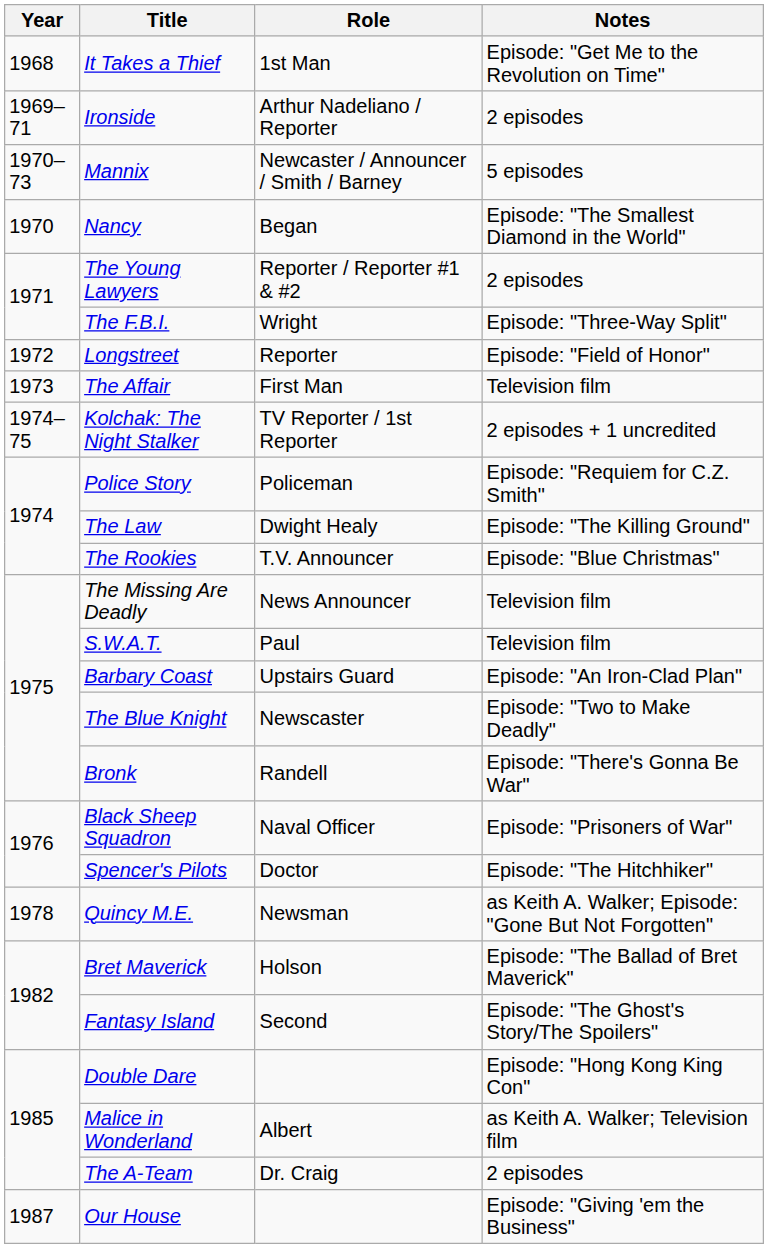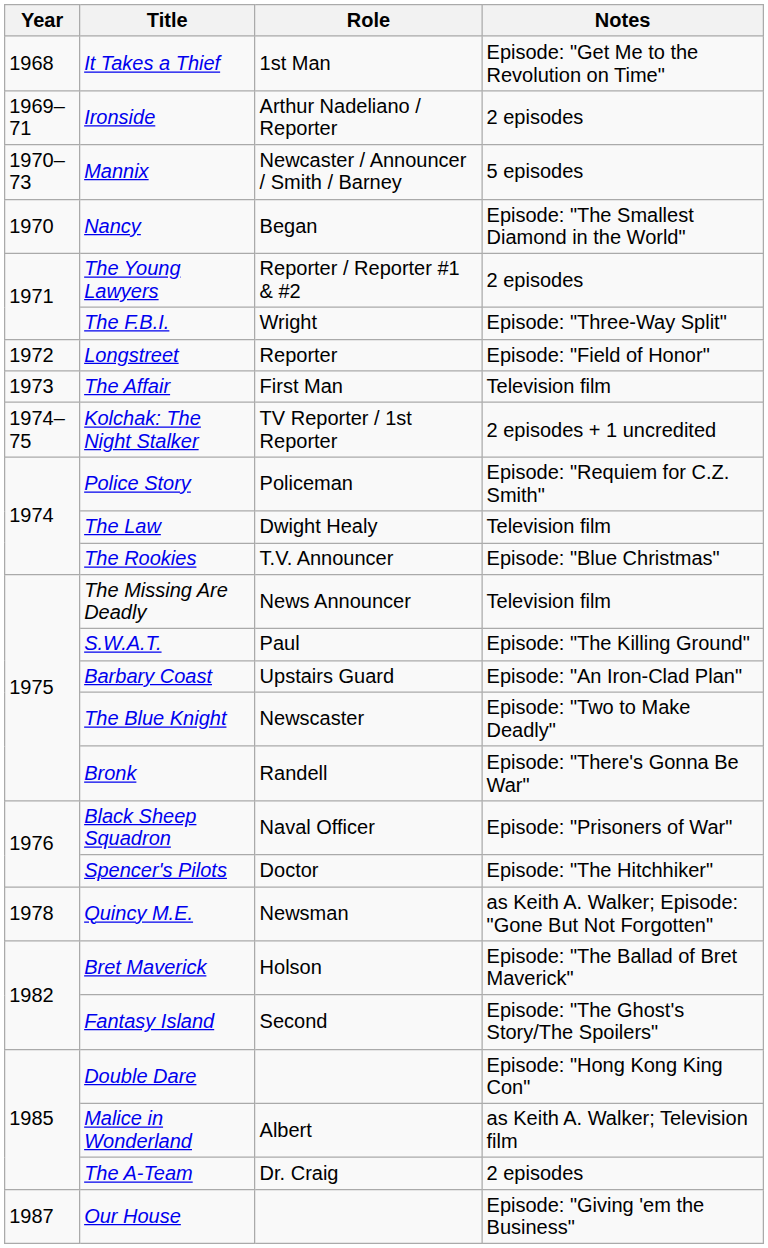The Law | Notes: Episode: "The Killing Ground" -> Television film
S.W.A.T. | Notes: Television film -> Episode: "The Killing Ground"
